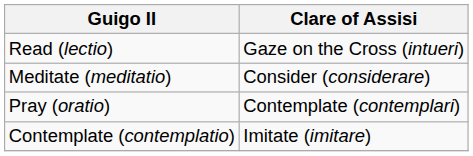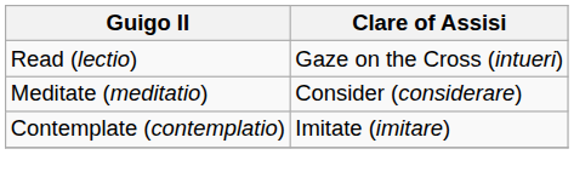- row: Pray (oratio) | Contemplate (contemplari)
